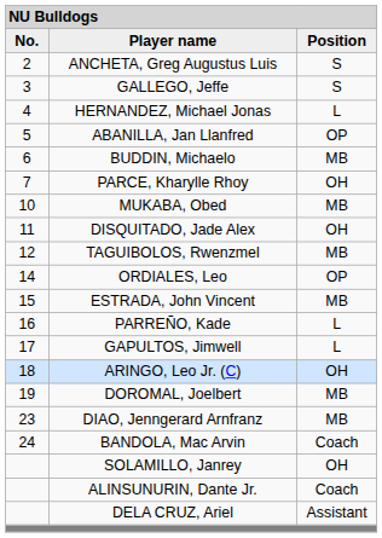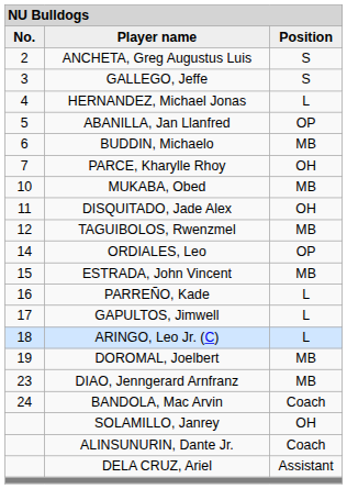ARINGO, Leo Jr. (C) | column 3: OH -> L
